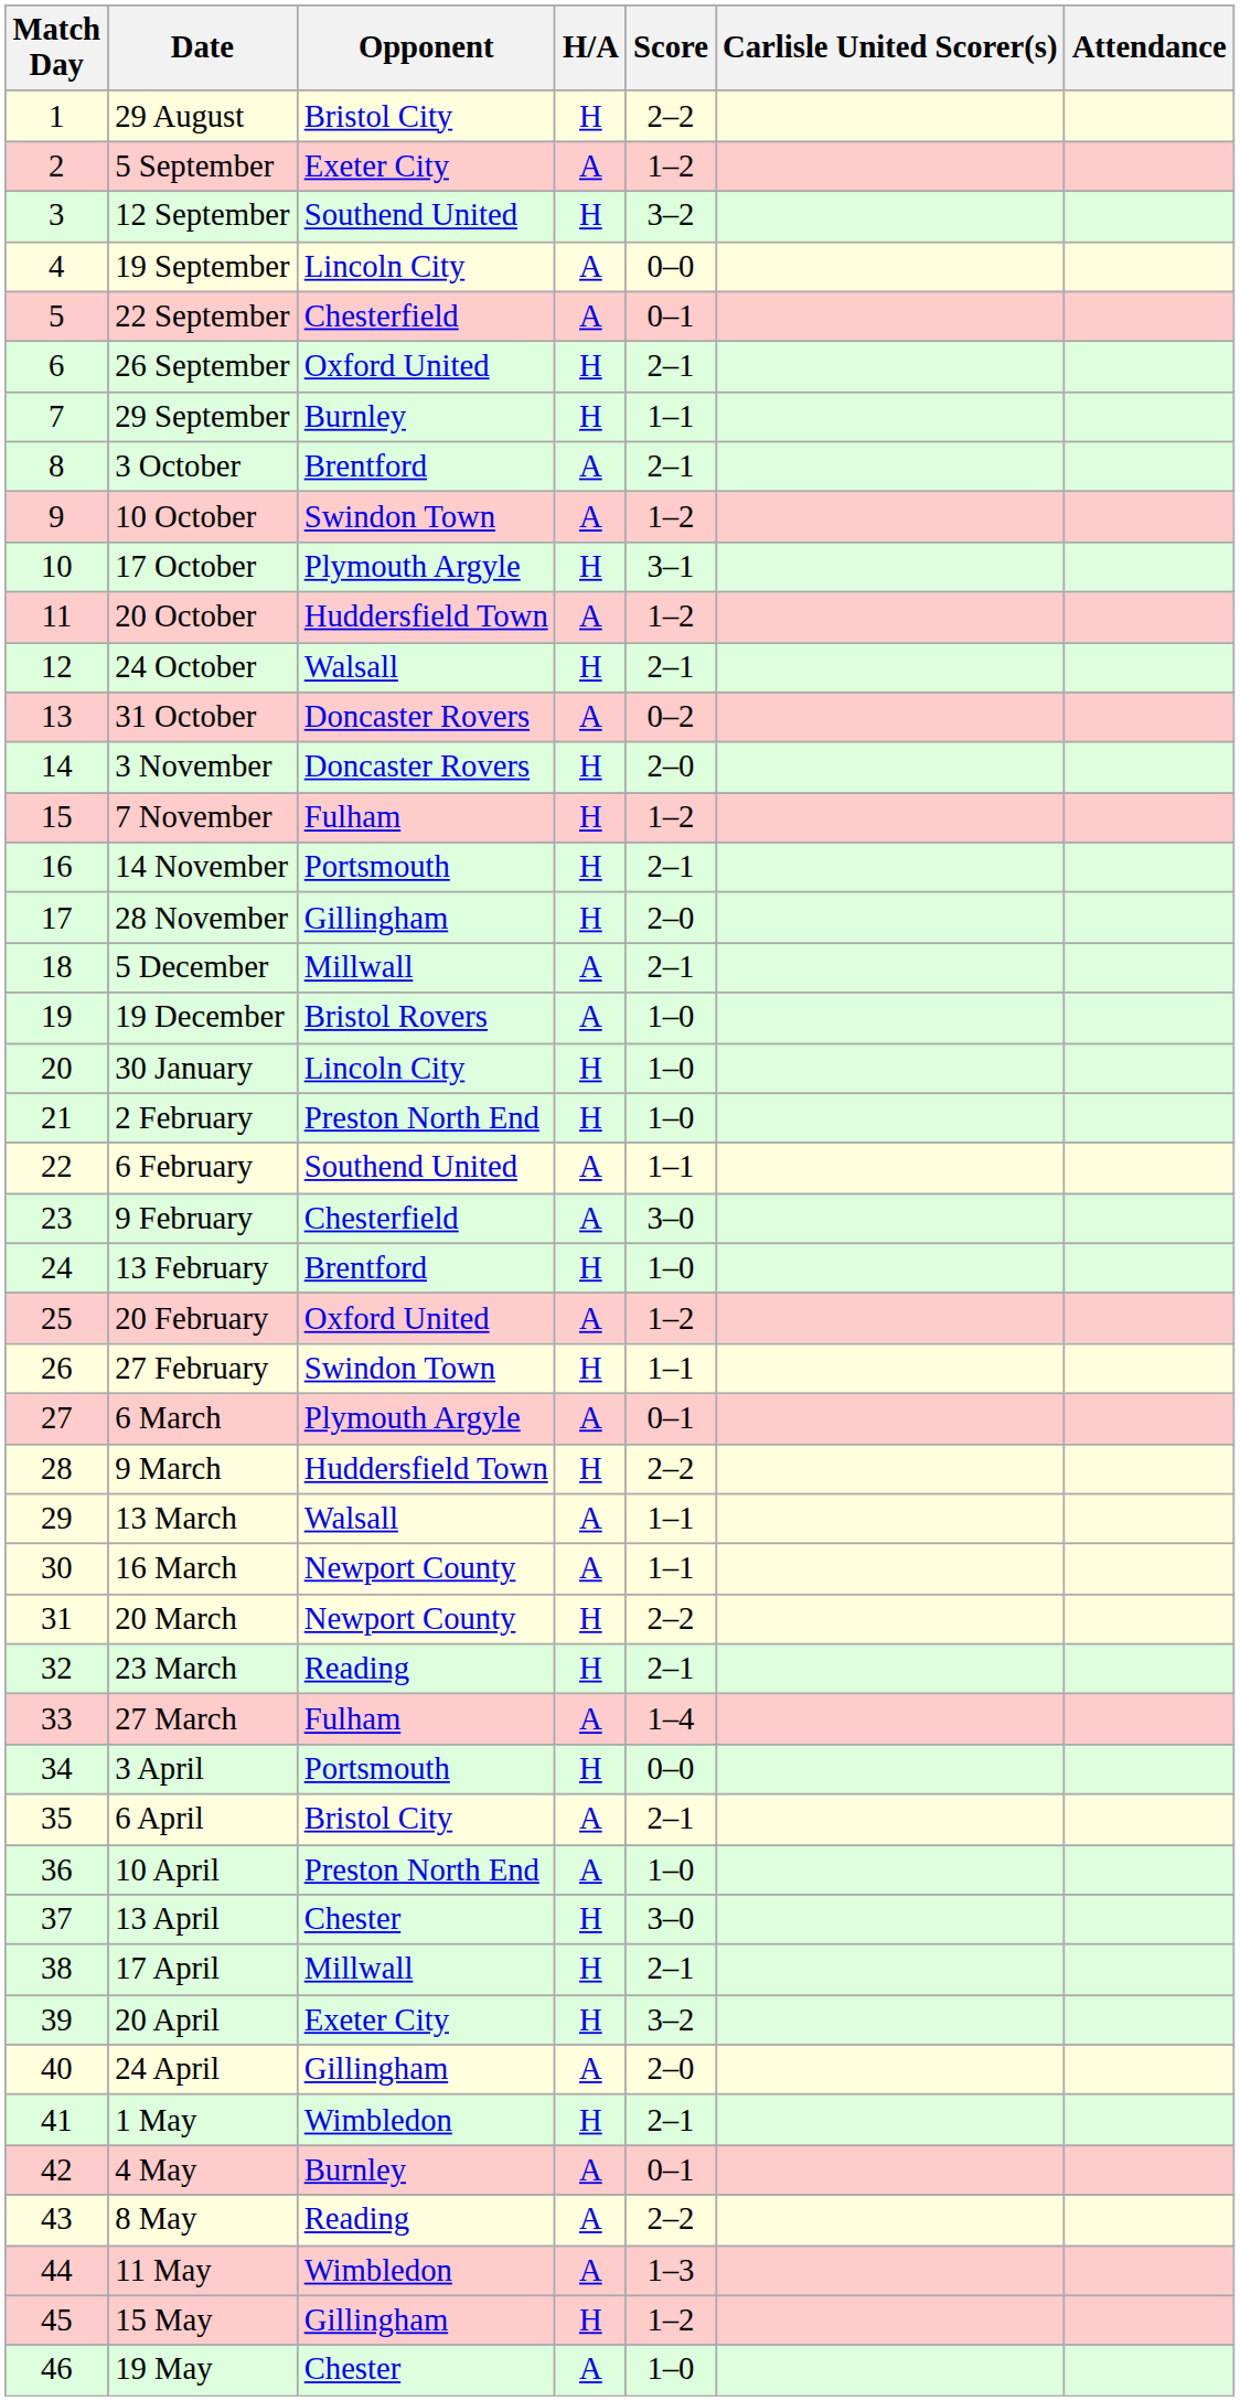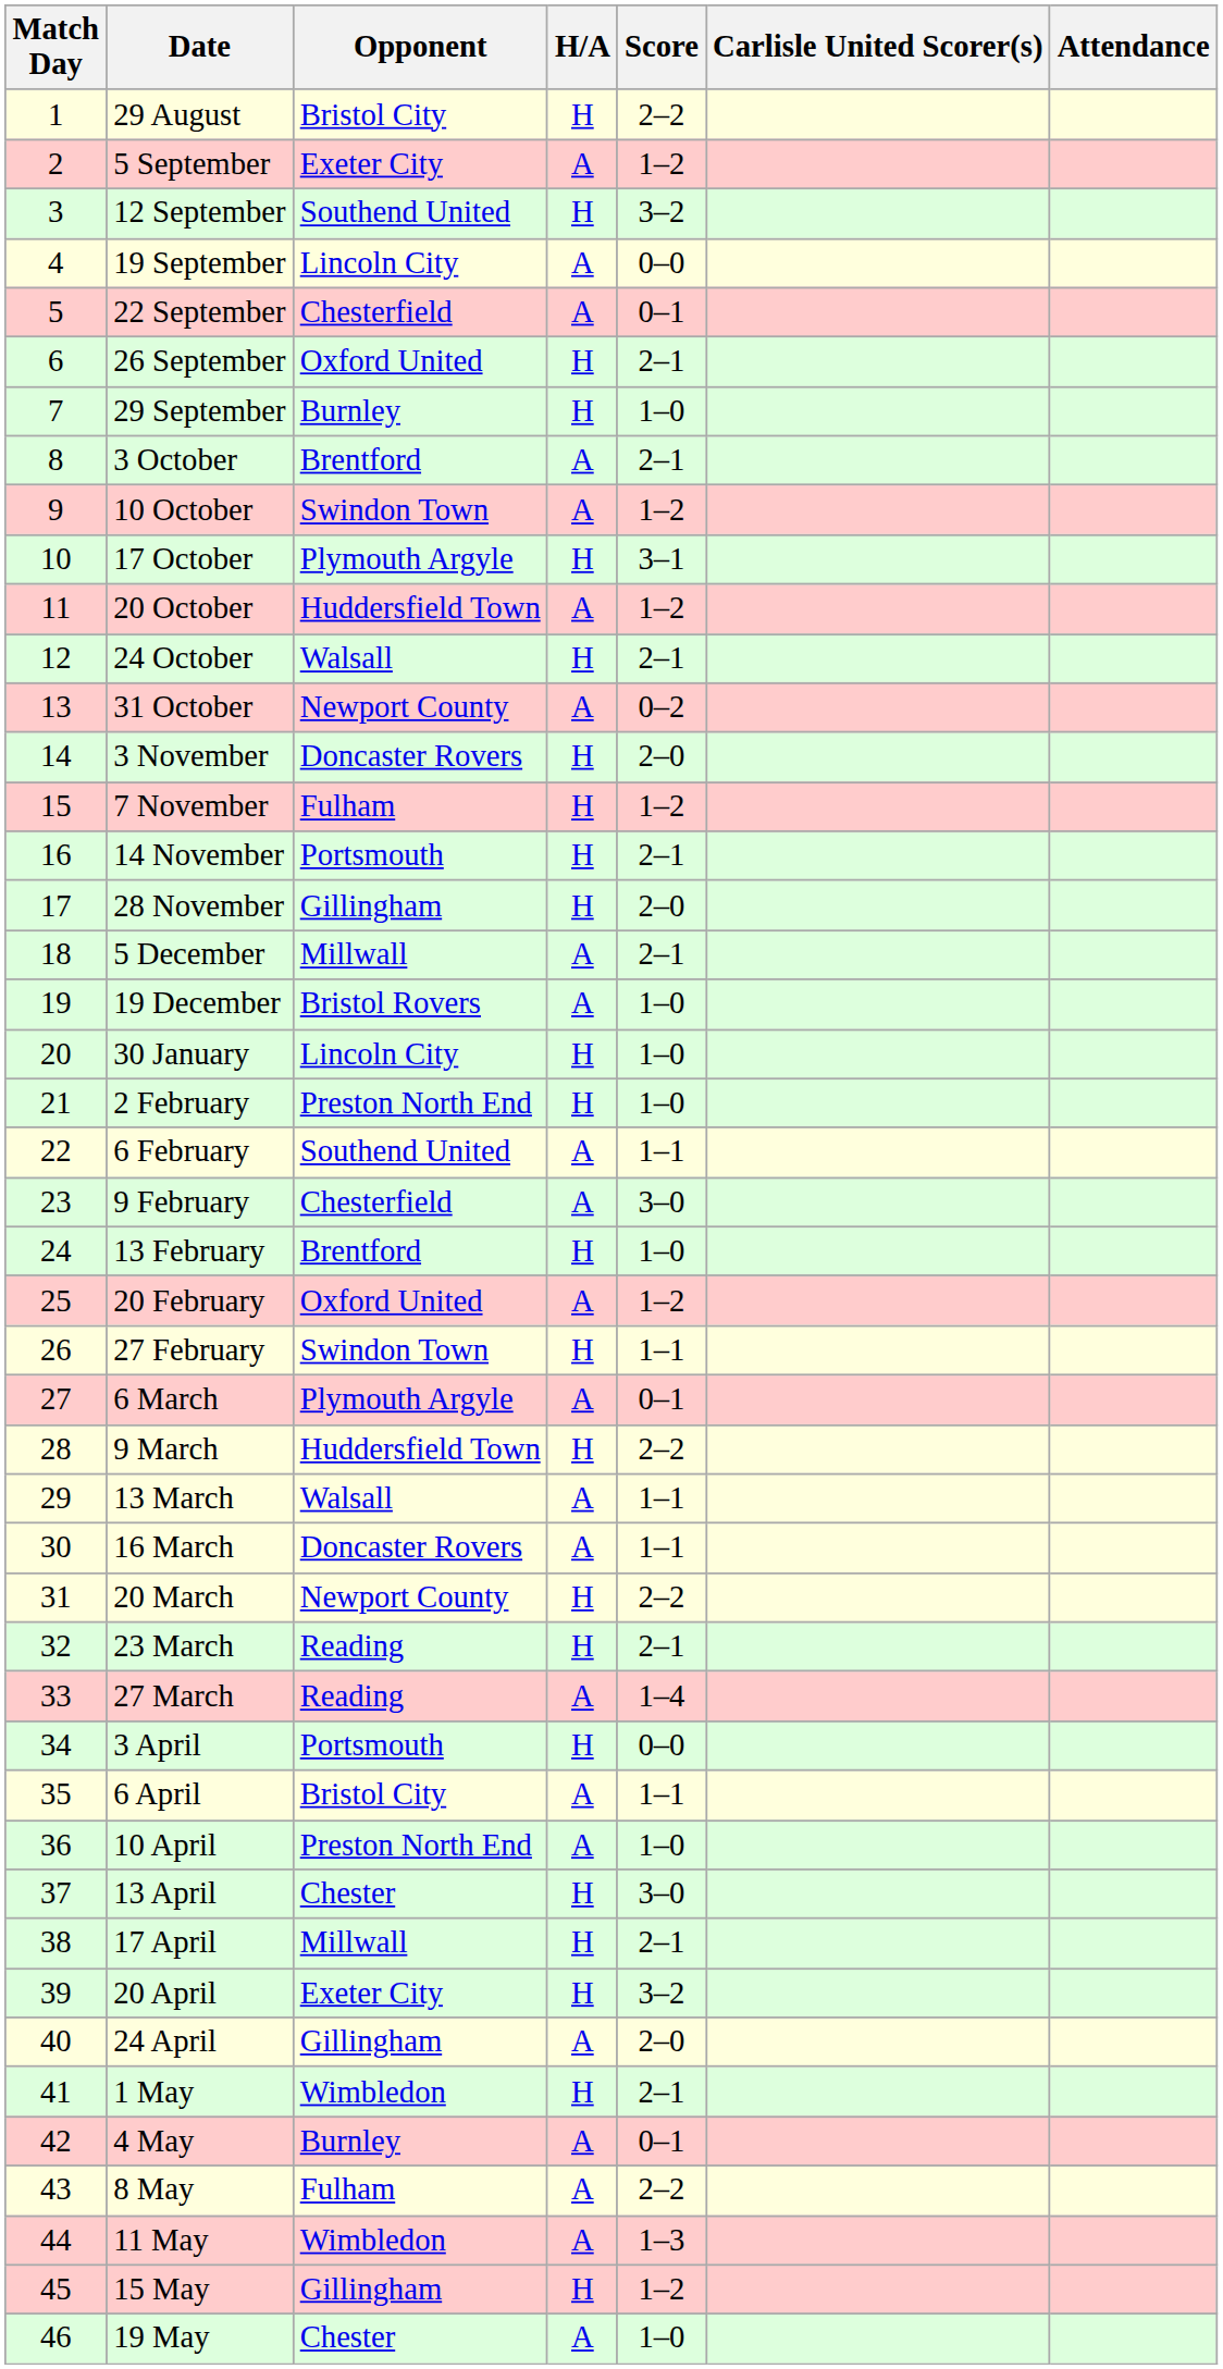29 September | Score: 1–1 -> 1–0
31 October | Opponent: Doncaster Rovers -> Newport County
16 March | Opponent: Newport County -> Doncaster Rovers
27 March | Opponent: Fulham -> Reading
6 April | Score: 2–1 -> 1–1
8 May | Opponent: Reading -> Fulham
